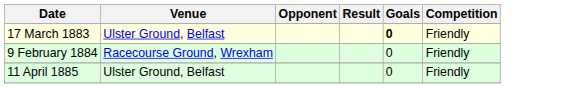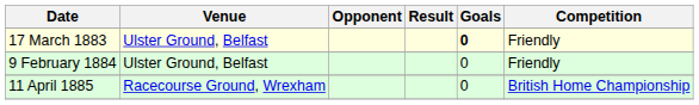9 February 1884 | Venue: Racecourse Ground, Wrexham -> Ulster Ground, Belfast
11 April 1885 | Venue: Ulster Ground, Belfast -> Racecourse Ground, Wrexham
11 April 1885 | Competition: Friendly -> British Home Championship
